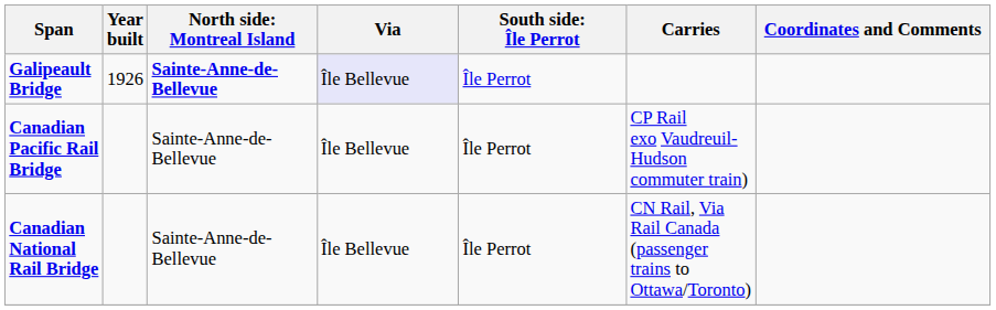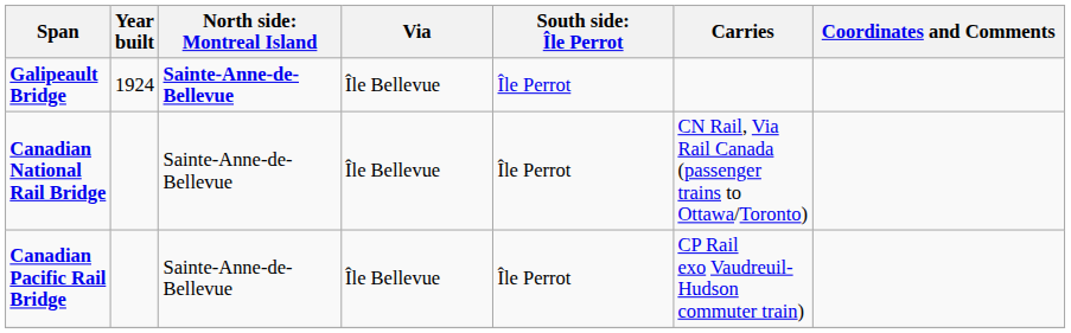Galipeault Bridge | Year built: 1926 -> 1924
Galipeault Bridge | Via: lavender background -> no background
rows swapped: Canadian National Rail Bridge <-> Canadian Pacific Rail Bridge
